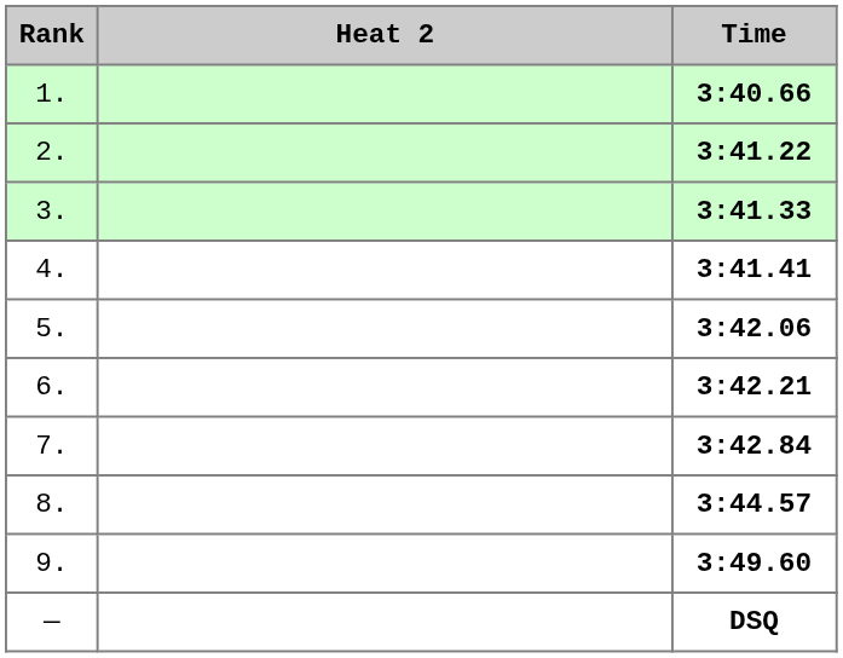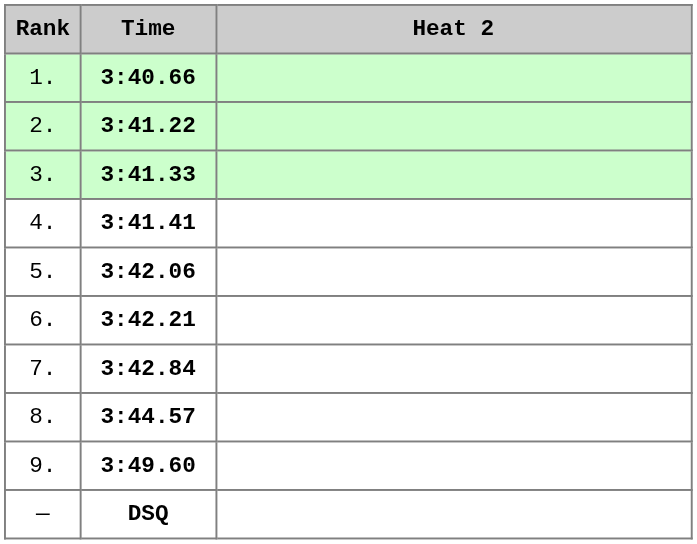columns swapped: Heat 2 <-> Time
